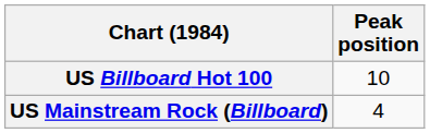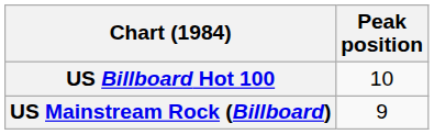US Mainstream Rock (Billboard) | Peak position: 4 -> 9
